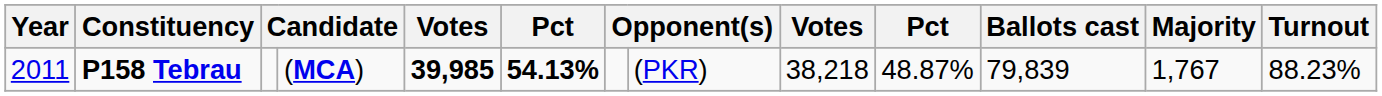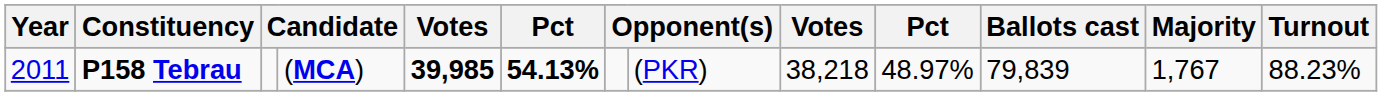P158 Tebrau | column 10: 48.87% -> 48.97%
